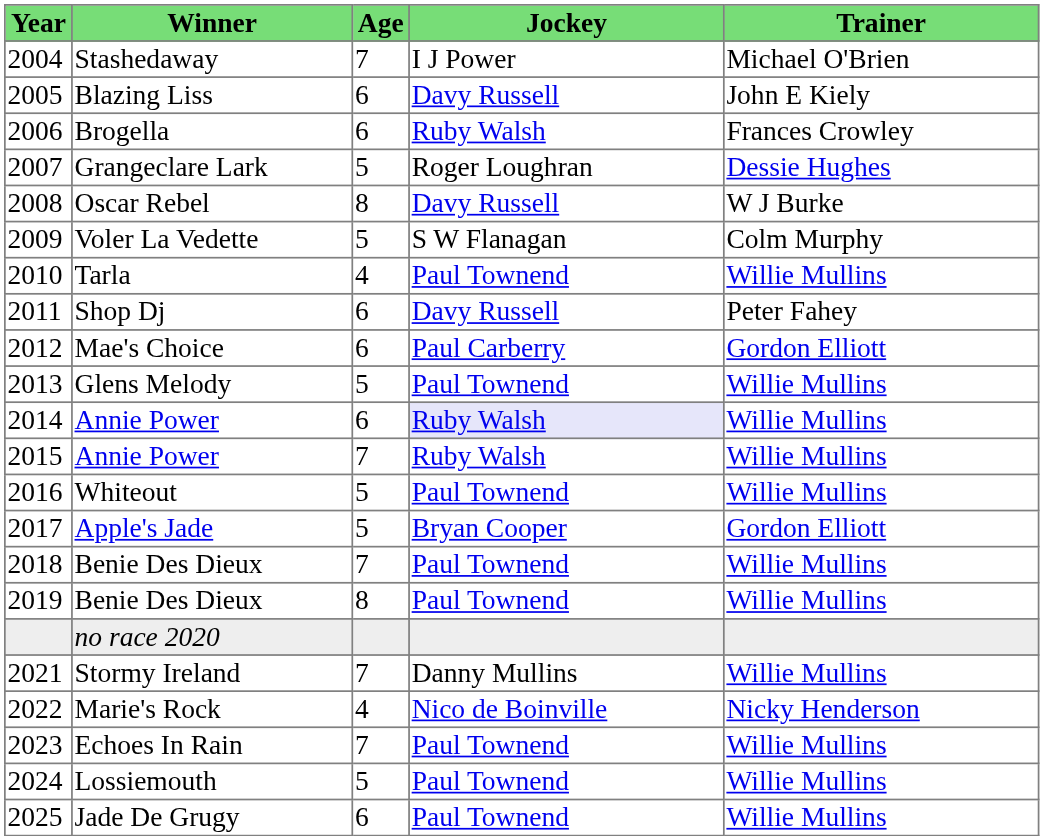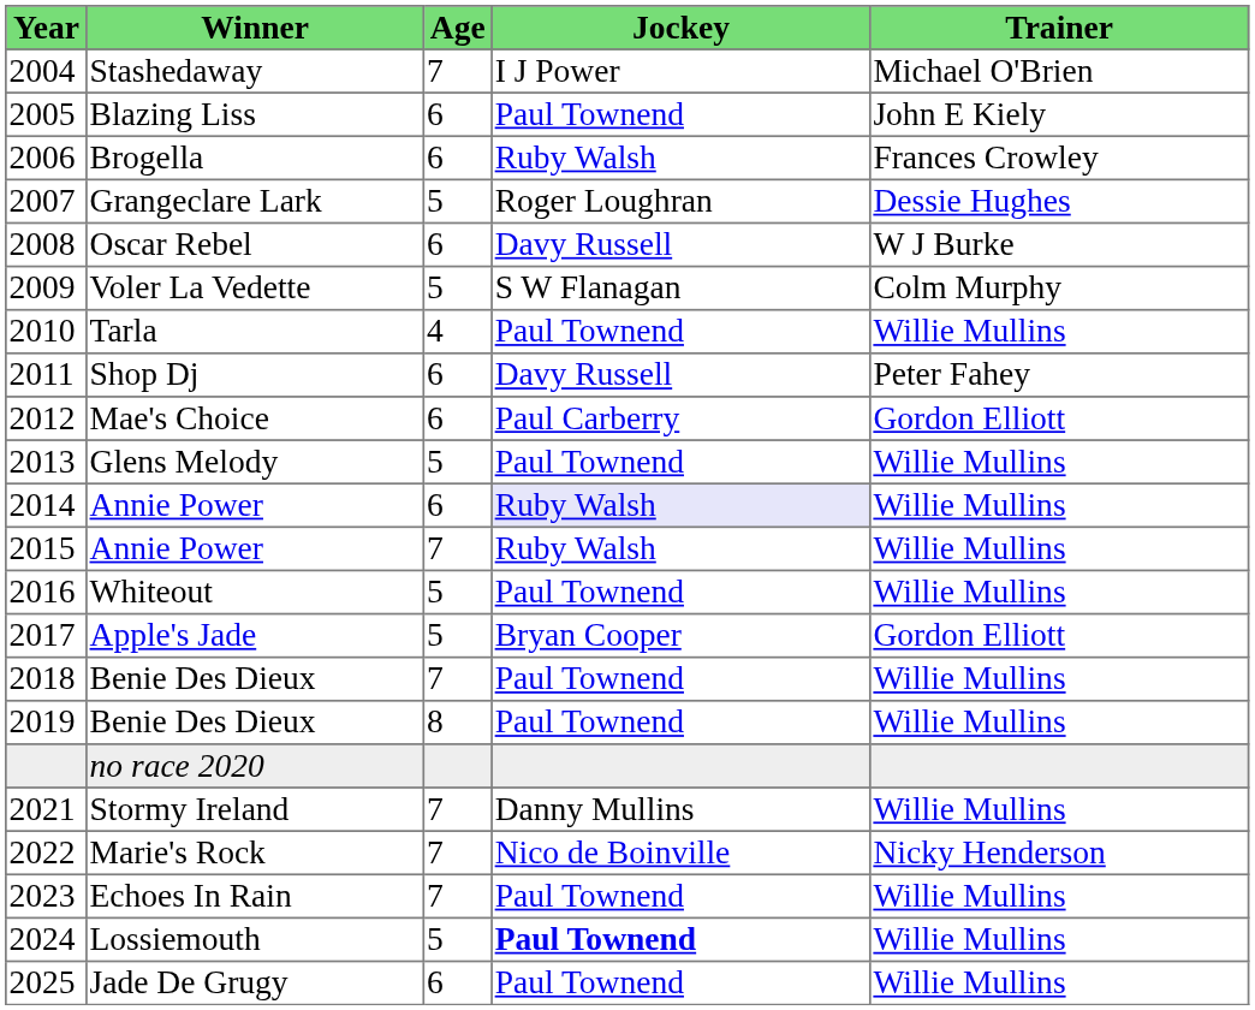Blazing Liss | Jockey: Davy Russell -> Paul Townend
Oscar Rebel | Age: 8 -> 6
Marie's Rock | Age: 4 -> 7
Lossiemouth | Jockey: normal -> bold
